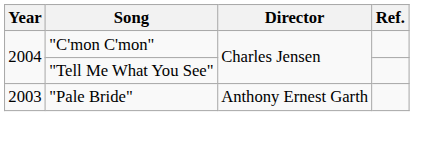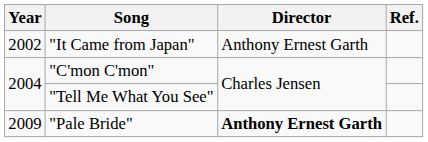+ row: 2002 | "It Came from Japan" | Anthony Ernest Garth
"Pale Bride" | Year: 2003 -> 2009
"Pale Bride" | Director: normal -> bold
